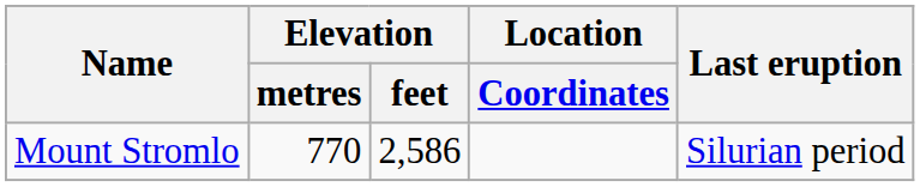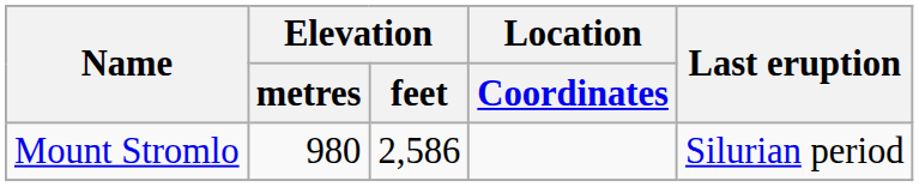Mount Stromlo | Elevation / metres: 770 -> 980
